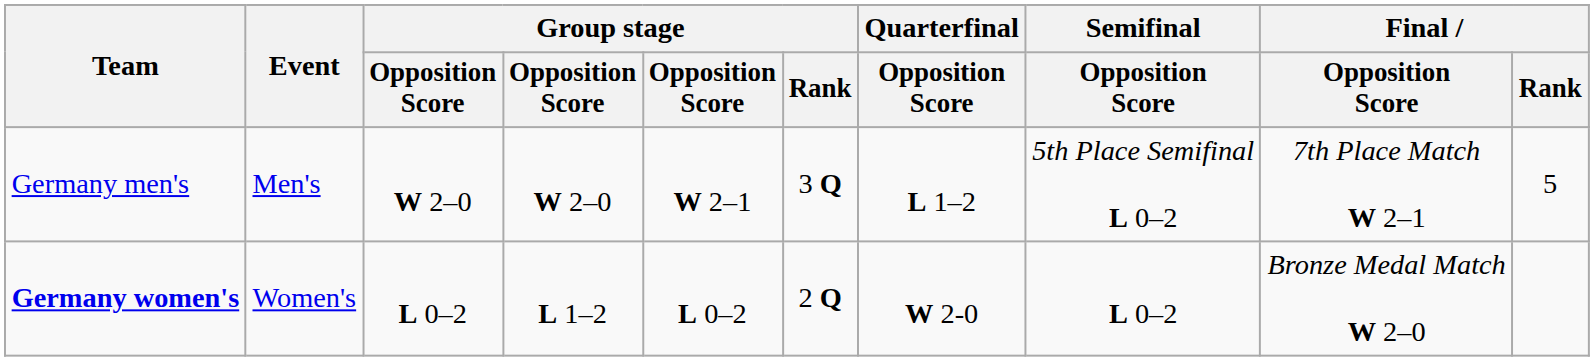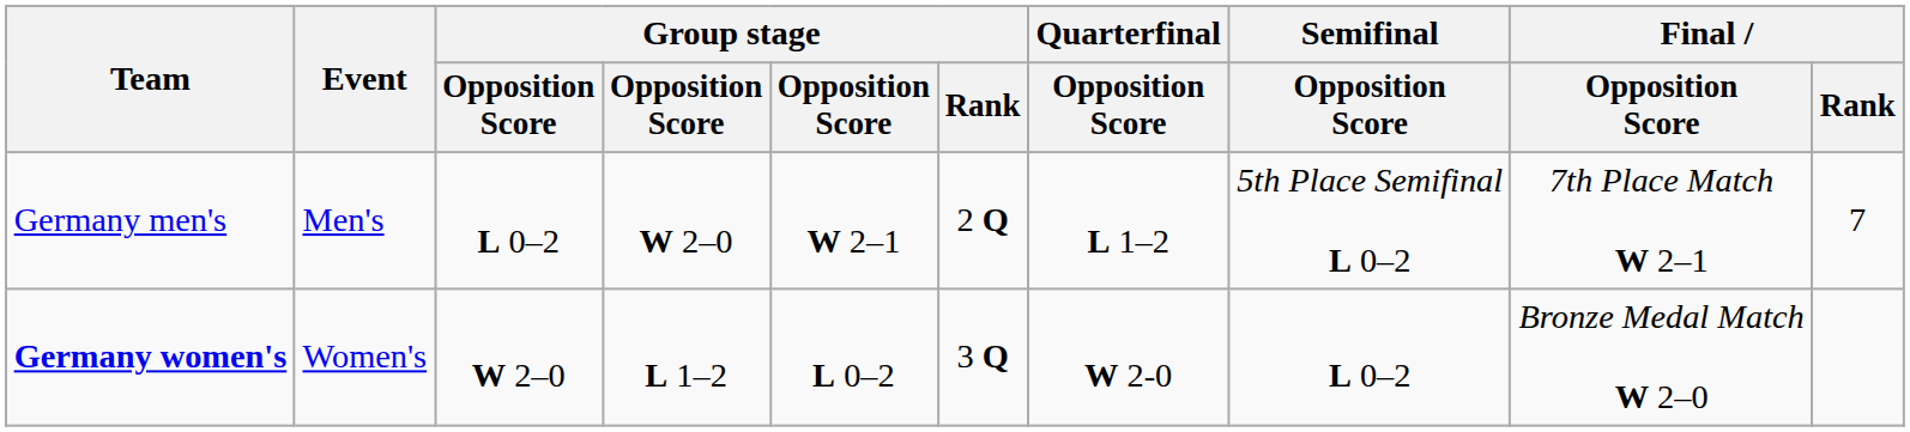Germany men's | column 3: W 2–0 -> L 0–2
Germany men's | Group stage / Rank: 3 Q -> 2 Q
Germany men's | Final / Rank: 5 -> 7
Germany women's | column 3: L 0–2 -> W 2–0
Germany women's | Group stage / Rank: 2 Q -> 3 Q
